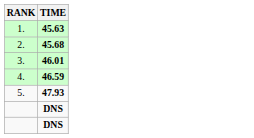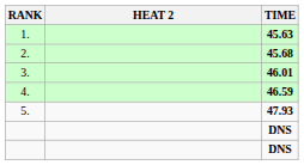+ column: HEAT 2
